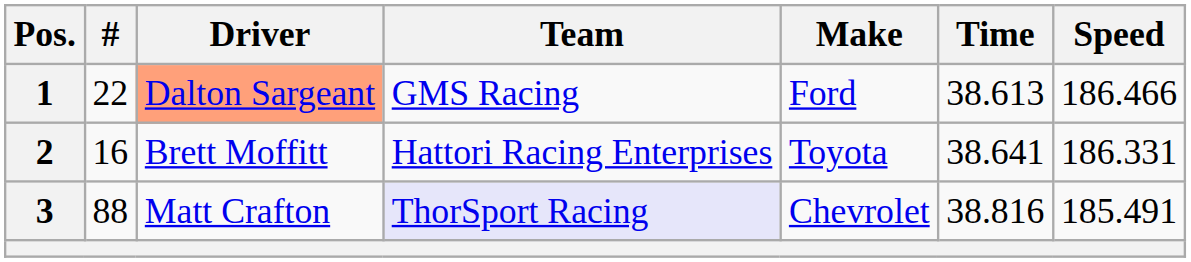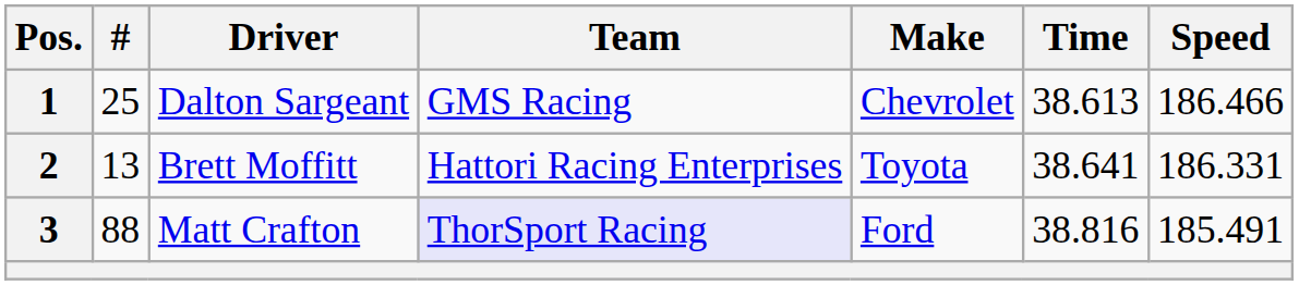1 | #: 22 -> 25
1 | Driver: lightsalmon background -> no background
1 | Make: Ford -> Chevrolet
2 | #: 16 -> 13
3 | Make: Chevrolet -> Ford
